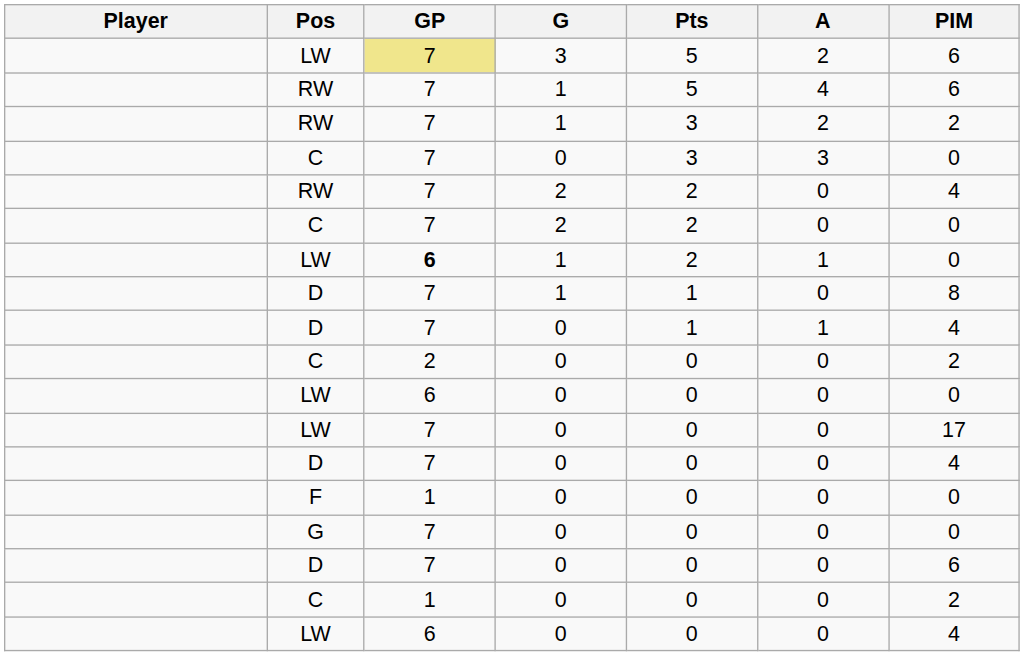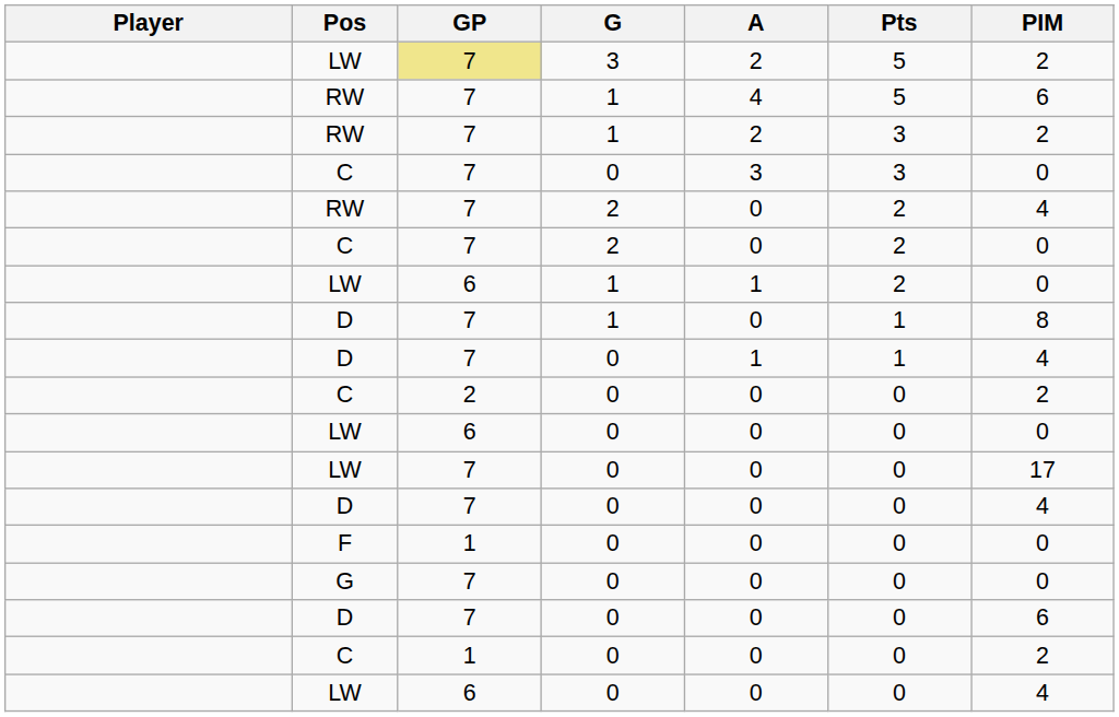columns swapped: A <-> Pts
LW / 3 | PIM: 6 -> 2
LW / 1 | GP: bold -> normal
